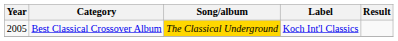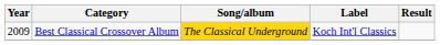Best Classical Crossover Album | Year: 2005 -> 2009
